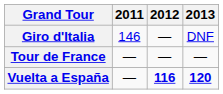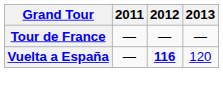- row: Giro d'Italia | 146 | — | DNF
Vuelta a España | 2013: bold -> normal
